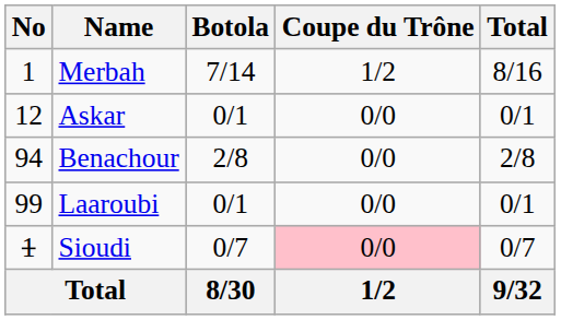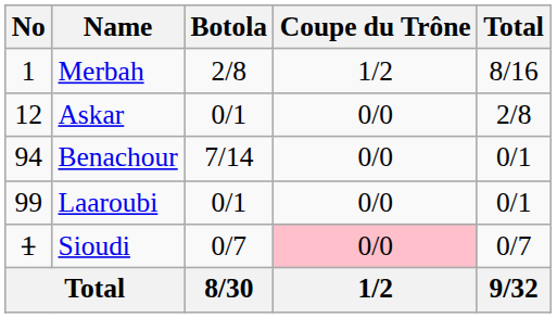Merbah | Botola: 7/14 -> 2/8
Askar | Total: 0/1 -> 2/8
Benachour | Botola: 2/8 -> 7/14
Benachour | Total: 2/8 -> 0/1
